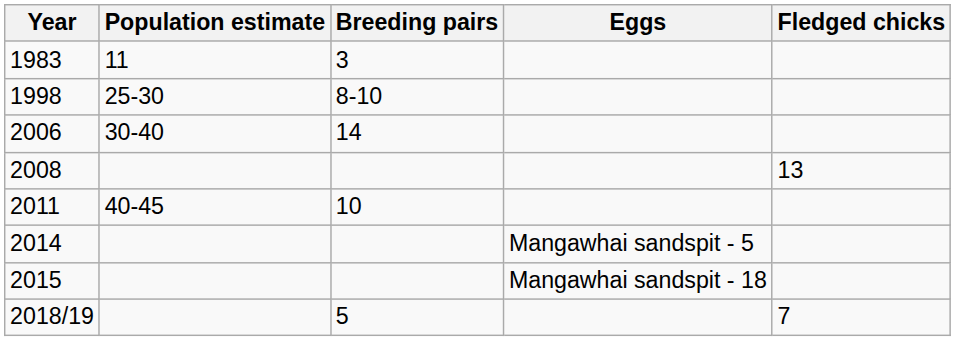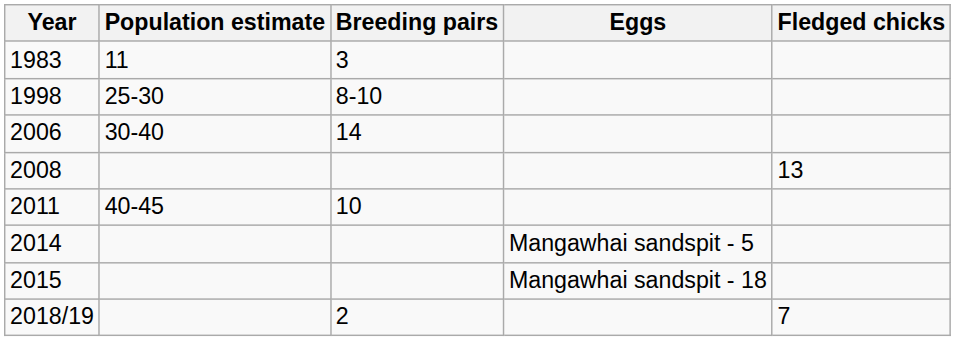2018/19 | Breeding pairs: 5 -> 2
